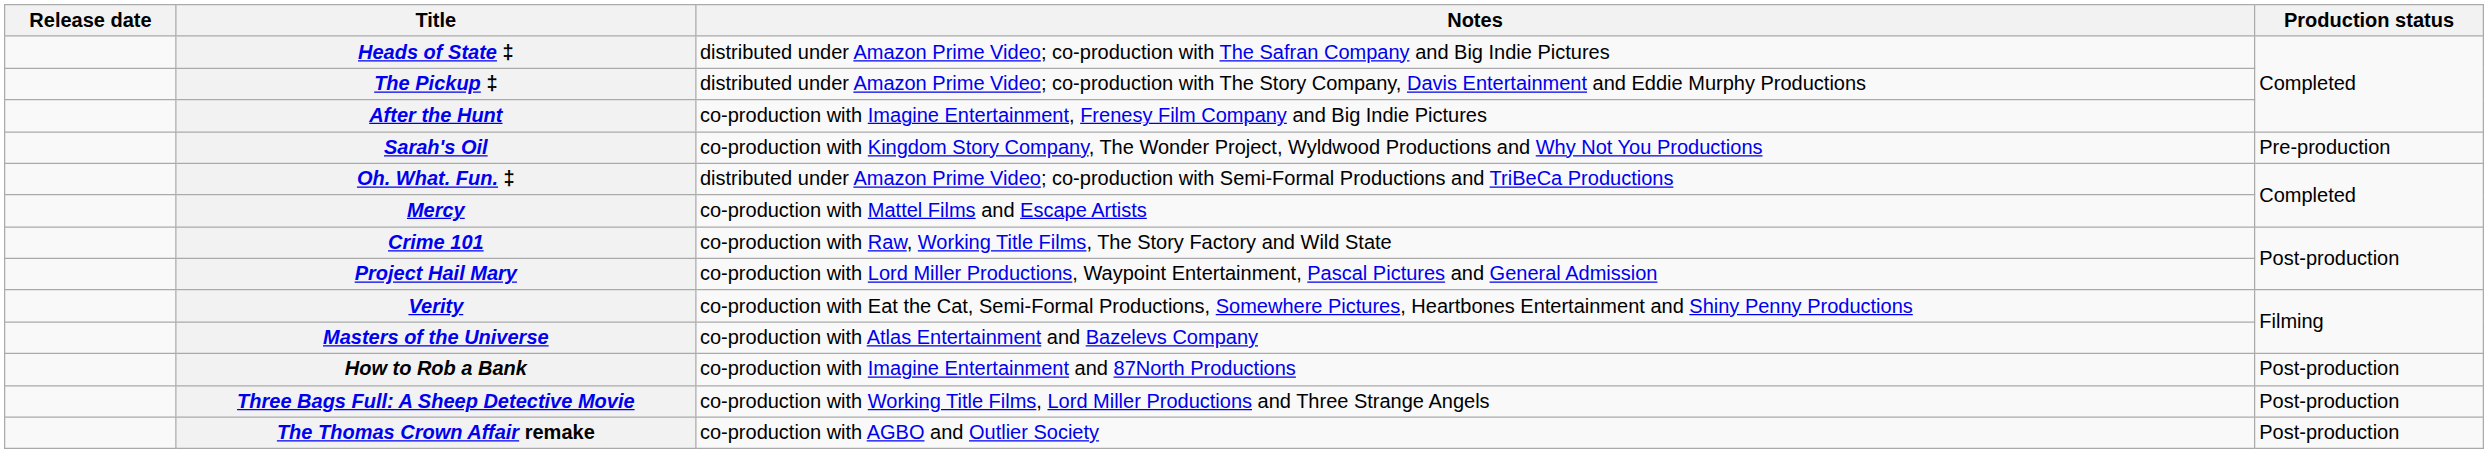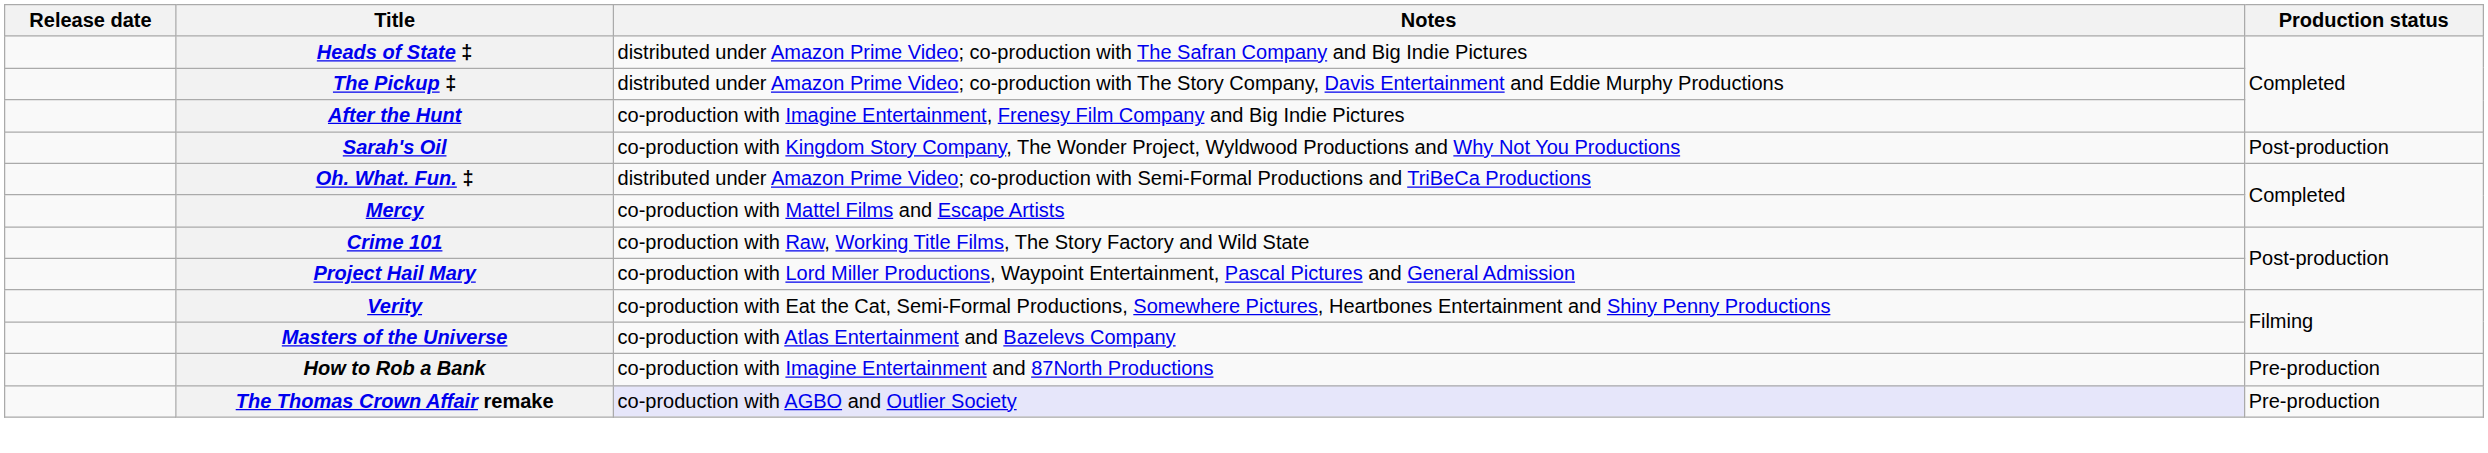Sarah's Oil | Production status: Pre-production -> Post-production
How to Rob a Bank | Production status: Post-production -> Pre-production
- row: Three Bags Full: A Sheep Detective Movie | co-production with Working Title Films, Lord Miller Productions and Three Strange Angels | Post-production
The Thomas Crown Affair remake | Notes: no background -> lavender background
The Thomas Crown Affair remake | Production status: Post-production -> Pre-production
